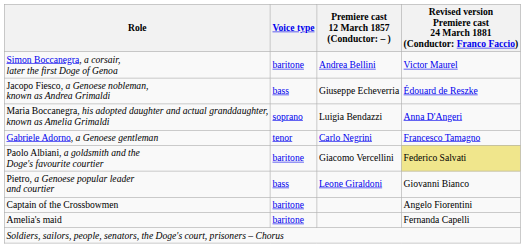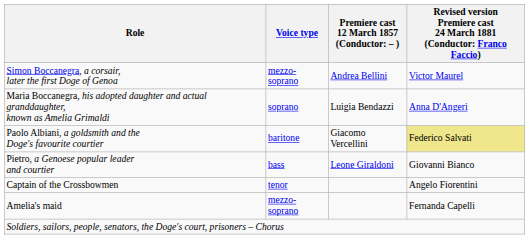Simon Boccanegra, a corsair, later the first Doge of Genoa | Voice type: baritone -> mezzo-soprano
- row: Jacopo Fiesco, a Genoese nobleman, known as Andrea Grimaldi | bass | Giuseppe Echeverria | Édouard de Reszke
- row: Gabriele Adorno, a Genoese gentleman | tenor | Carlo Negrini | Francesco Tamagno
Captain of the Crossbowmen | Voice type: baritone -> tenor
Amelia's maid | Voice type: baritone -> mezzo-soprano
